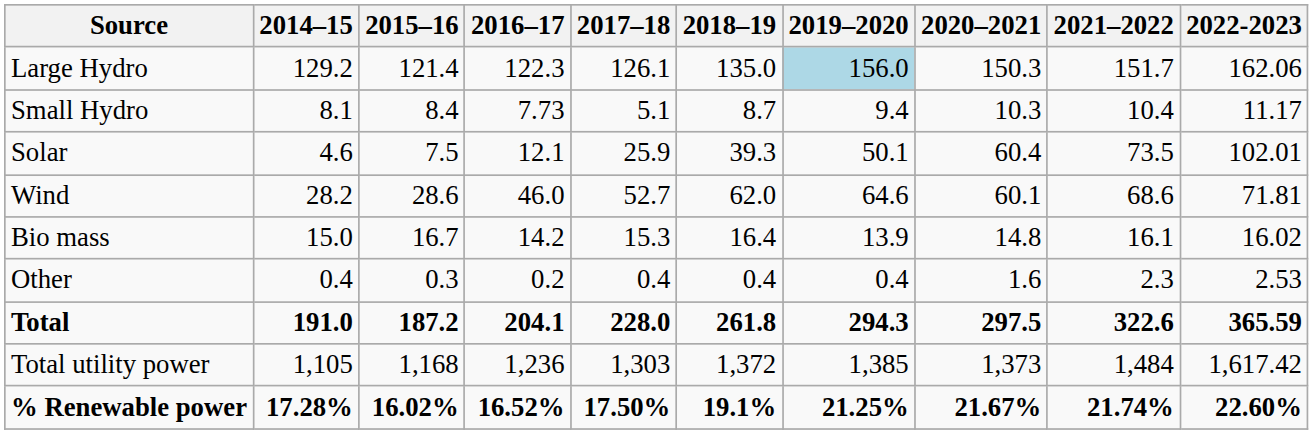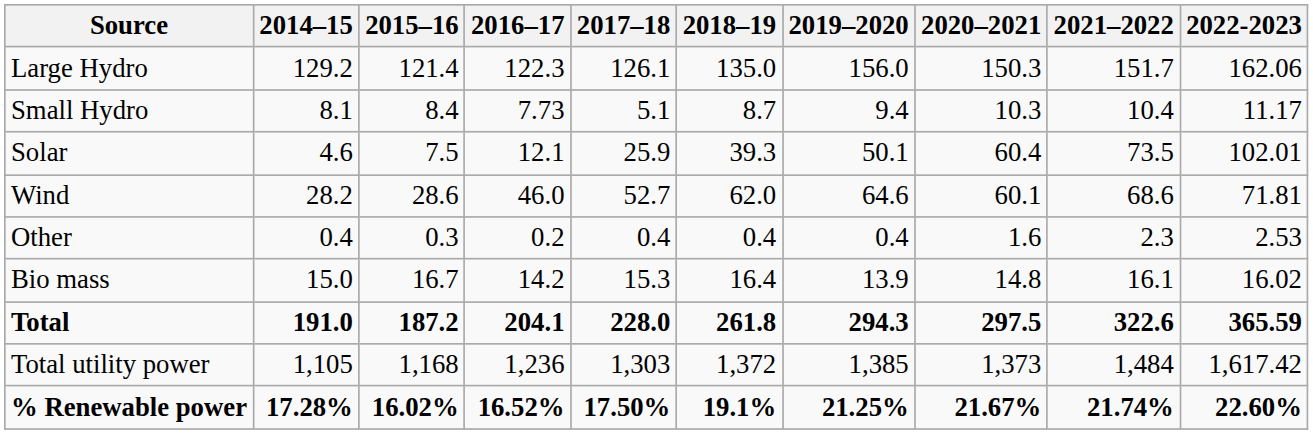Large Hydro | 2019–2020: lightblue background -> no background
rows swapped: Bio mass <-> Other
